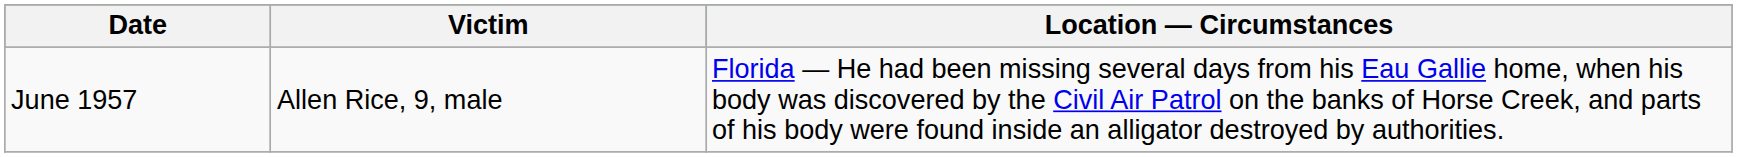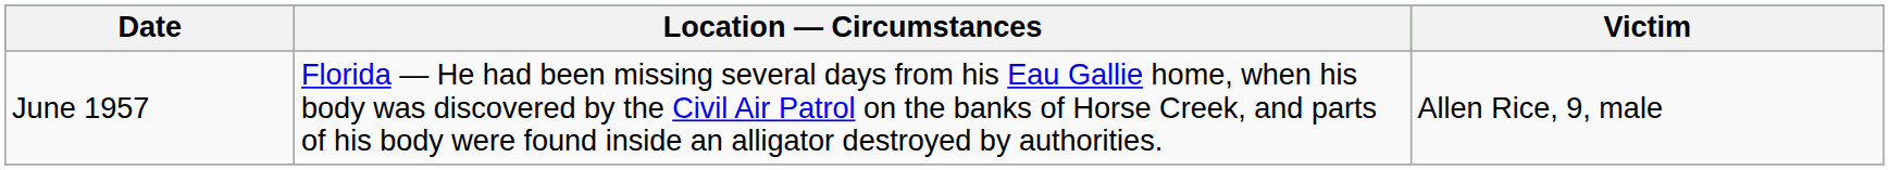columns swapped: Victim <-> Location — Circumstances
